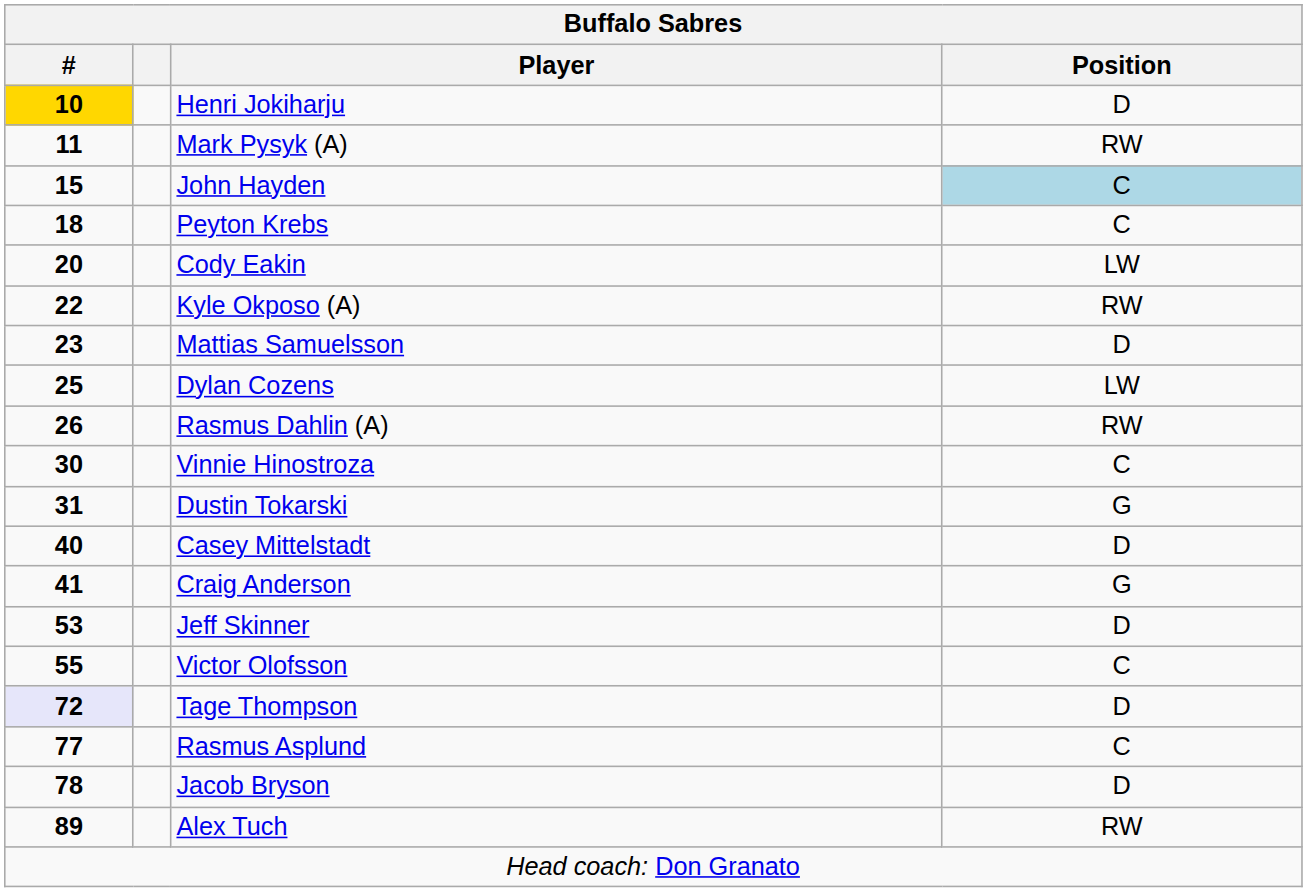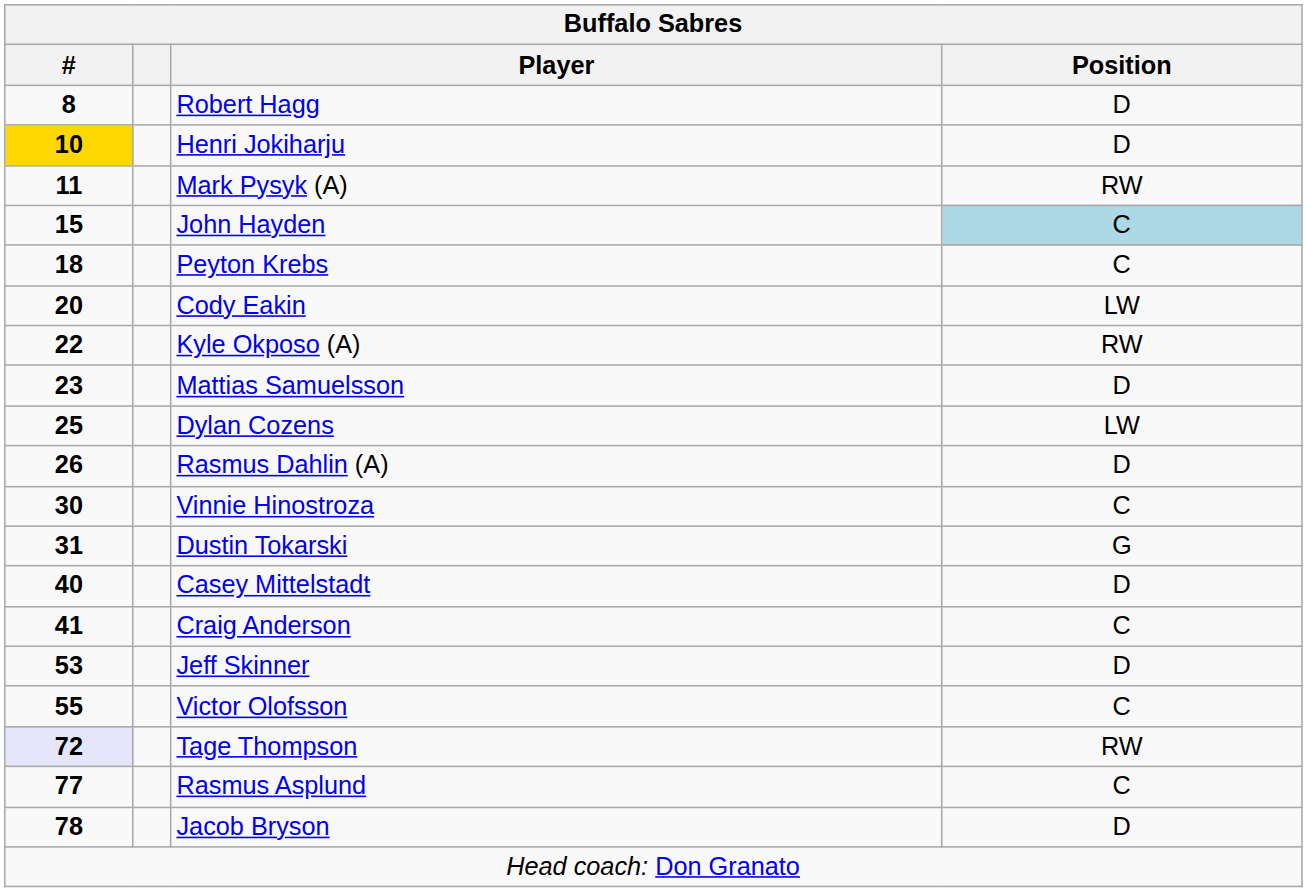+ row: 8 | Robert Hagg | D
Rasmus Dahlin (A) | Position: RW -> D
Craig Anderson | Position: G -> C
Tage Thompson | Position: D -> RW
- row: 89 | Alex Tuch | RW
